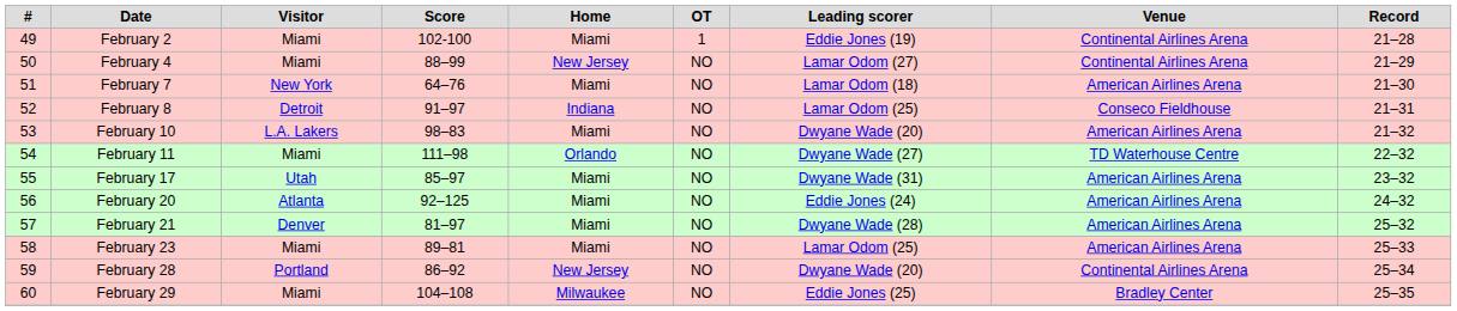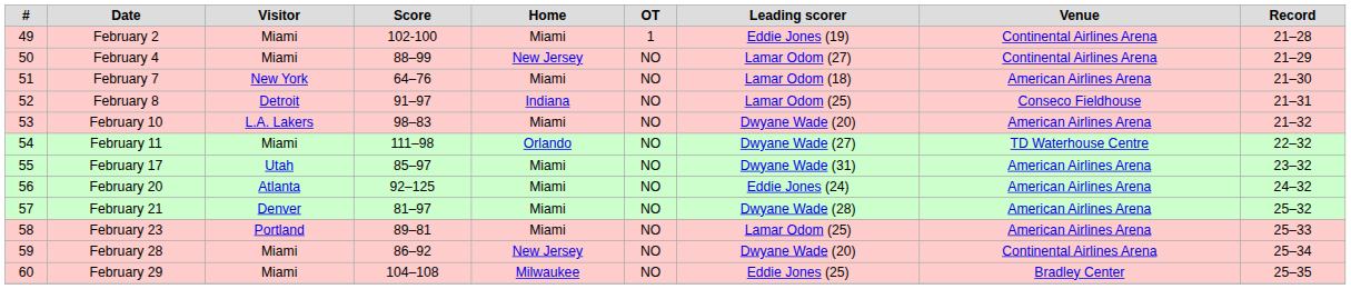February 23 | Visitor: Miami -> Portland
February 28 | Visitor: Portland -> Miami
